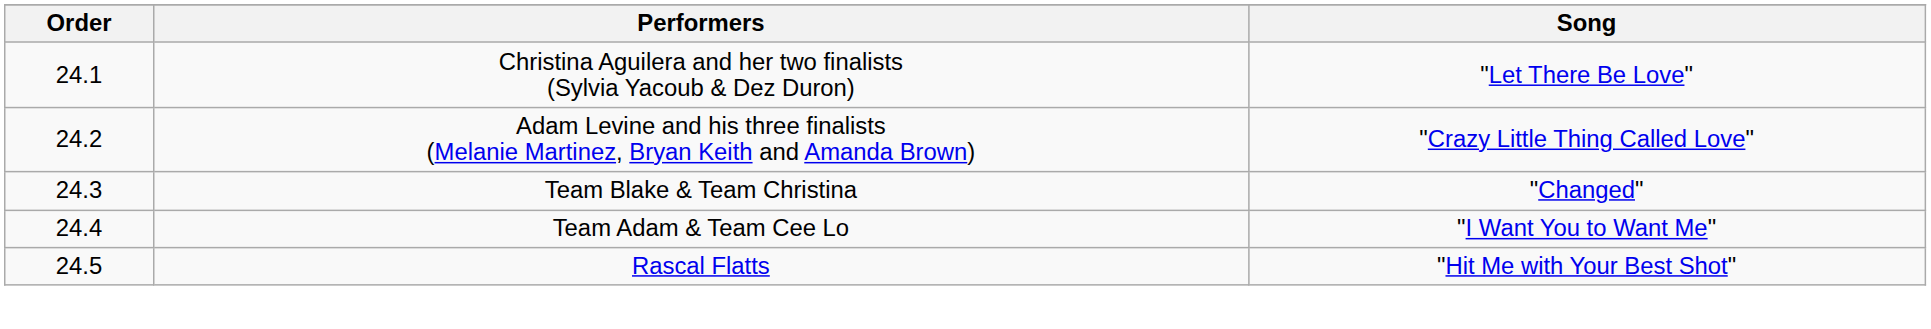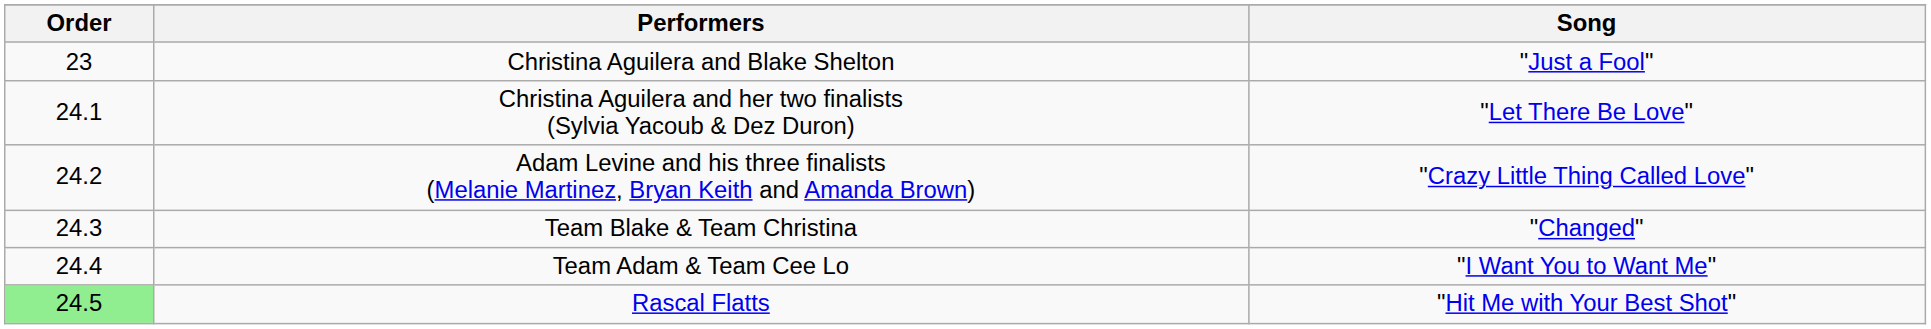+ row: 23 | Christina Aguilera and Blake Shelton | "Just a Fool"
Rascal Flatts | Order: no background -> lightgreen background
